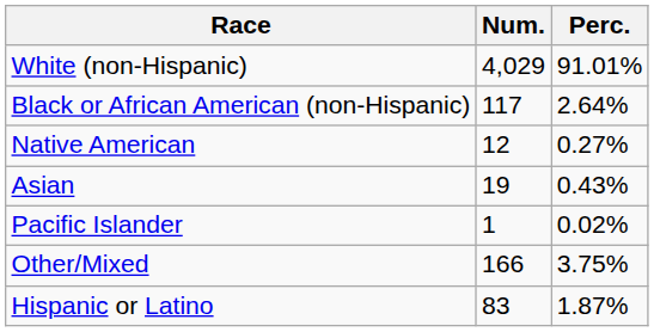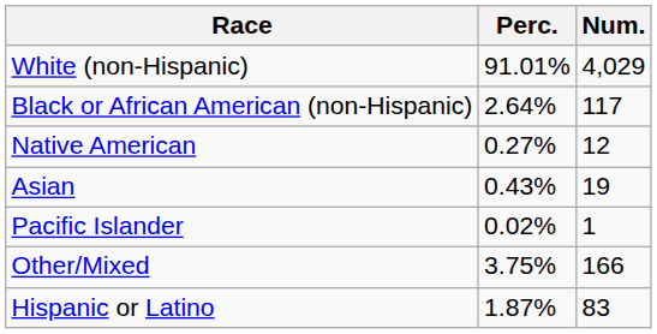columns swapped: Num. <-> Perc.
